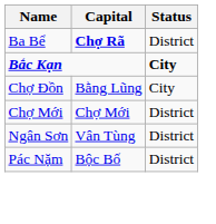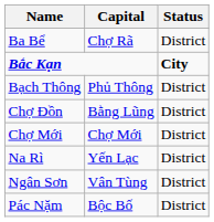Ba Bể | Capital: bold -> normal
+ row: Bạch Thông | Phủ Thông | District
Chợ Đồn | Status: City -> District
+ row: Na Rì | Yến Lạc | District
